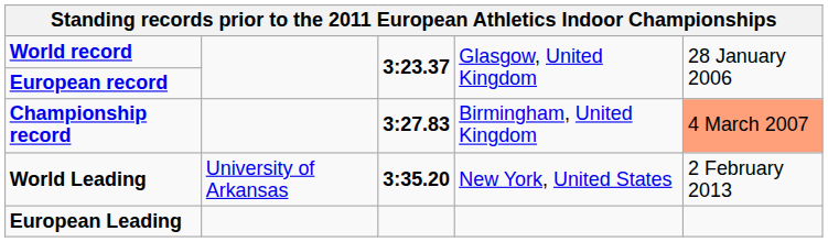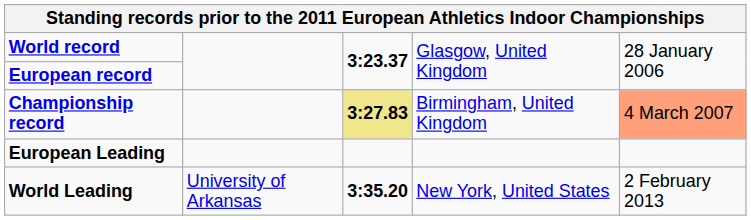Championship record | column 3: no background -> khaki background
rows swapped: World Leading <-> European Leading
